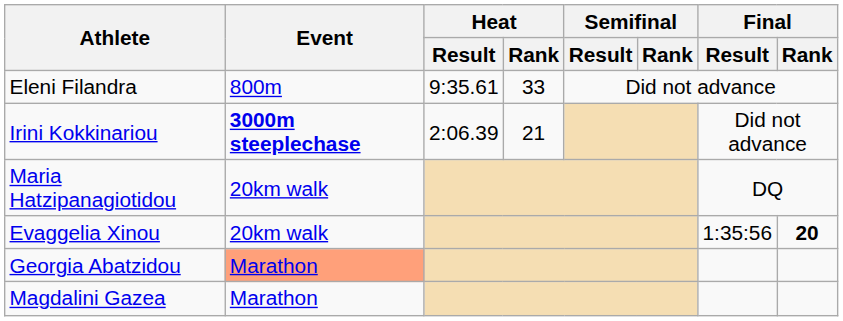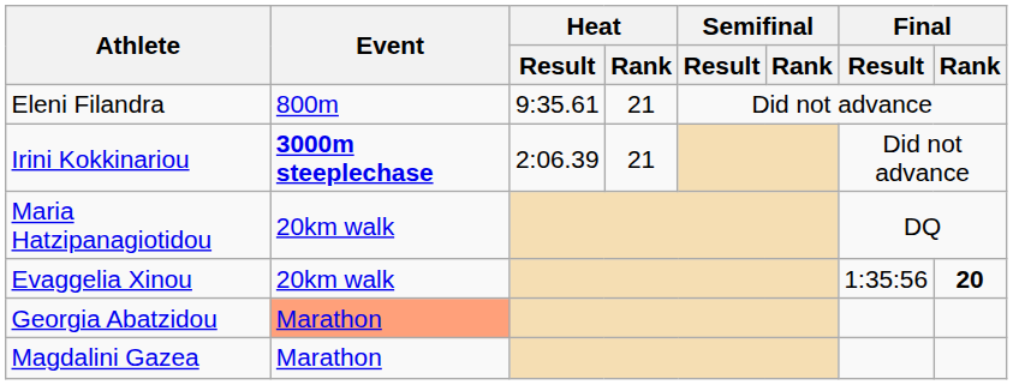Eleni Filandra | Heat / Rank: 33 -> 21
